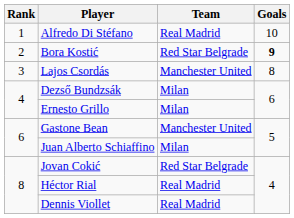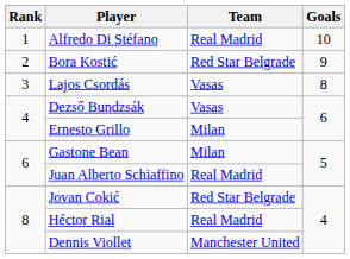Bora Kostić | Goals: bold -> normal
Lajos Csordás | Team: Manchester United -> Vasas
Dezső Bundzsák | Team: Milan -> Vasas
Gastone Bean | Team: Manchester United -> Milan
Juan Alberto Schiaffino | Team: Milan -> Real Madrid
Dennis Viollet | Team: Real Madrid -> Manchester United
